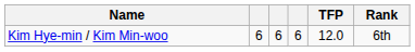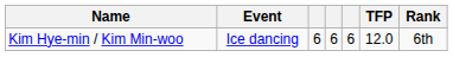+ column: Event | Ice dancing
